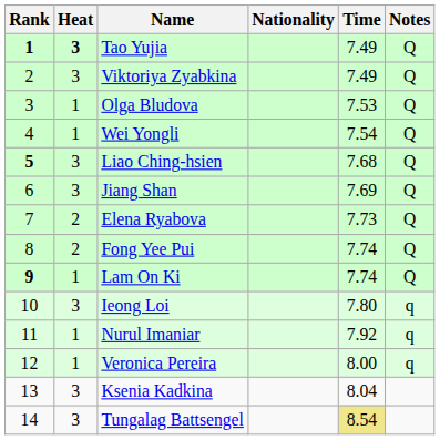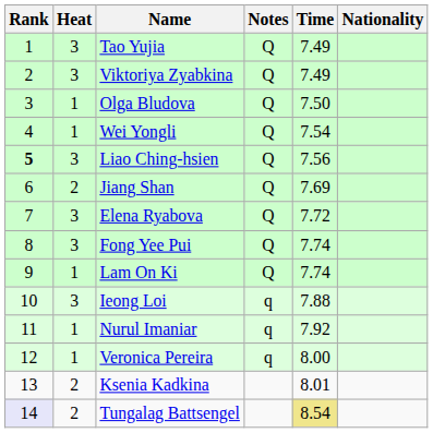columns swapped: Nationality <-> Notes
Tao Yujia | Rank: bold -> normal
Tao Yujia | Heat: bold -> normal
Olga Bludova | Time: 7.53 -> 7.50
Liao Ching-hsien | Time: 7.68 -> 7.56
Jiang Shan | Heat: 3 -> 2
Elena Ryabova | Heat: 2 -> 3
Elena Ryabova | Time: 7.73 -> 7.72
Fong Yee Pui | Heat: 2 -> 3
Lam On Ki | Rank: bold -> normal
Ieong Loi | Time: 7.80 -> 7.88
Ksenia Kadkina | Heat: 3 -> 2
Ksenia Kadkina | Time: 8.04 -> 8.01
Tungalag Battsengel | Rank: no background -> lavender background
Tungalag Battsengel | Heat: 3 -> 2
